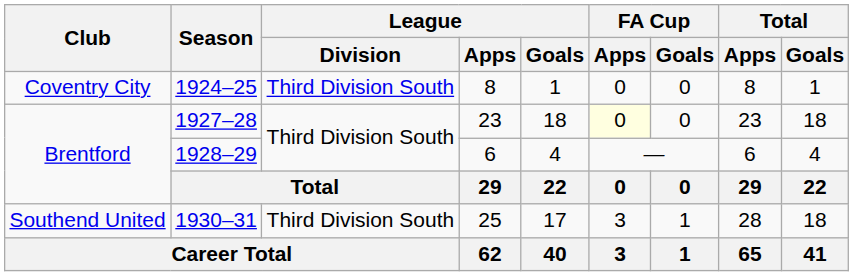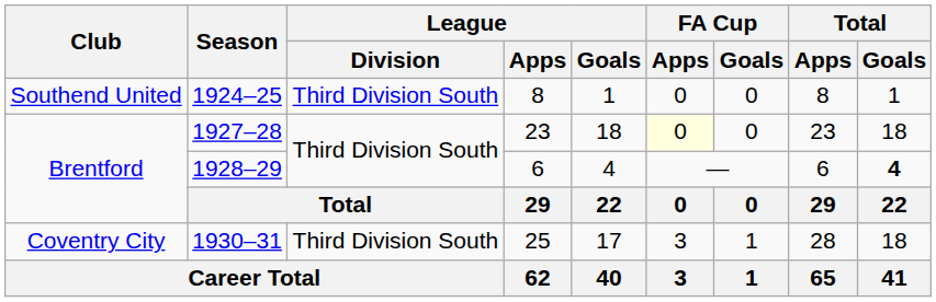1924–25 | Club: Coventry City -> Southend United
1928–29 | Total / Goals: normal -> bold
1930–31 | Club: Southend United -> Coventry City
